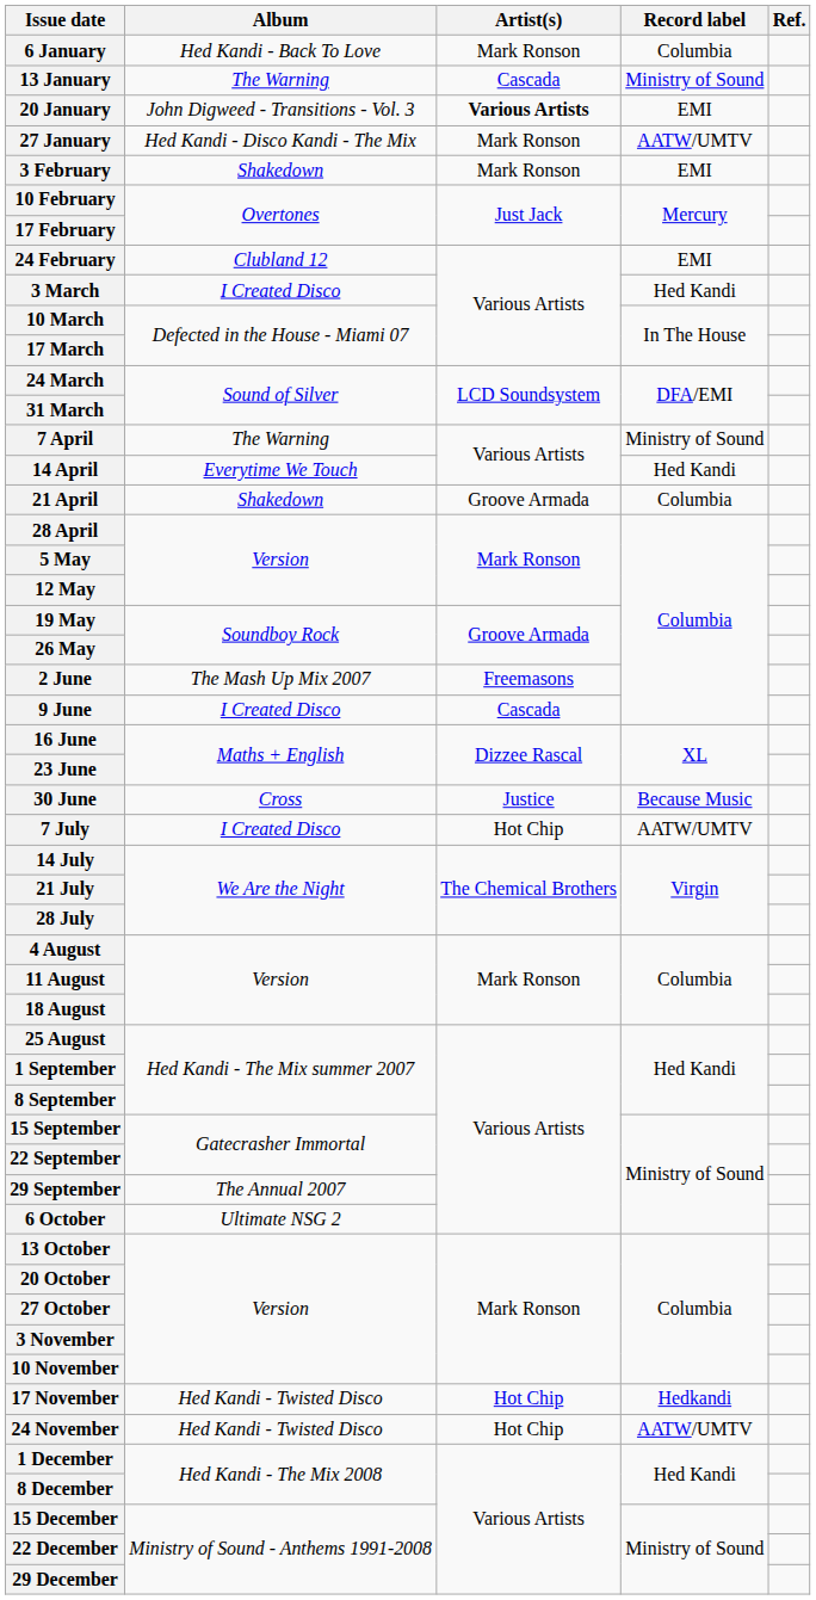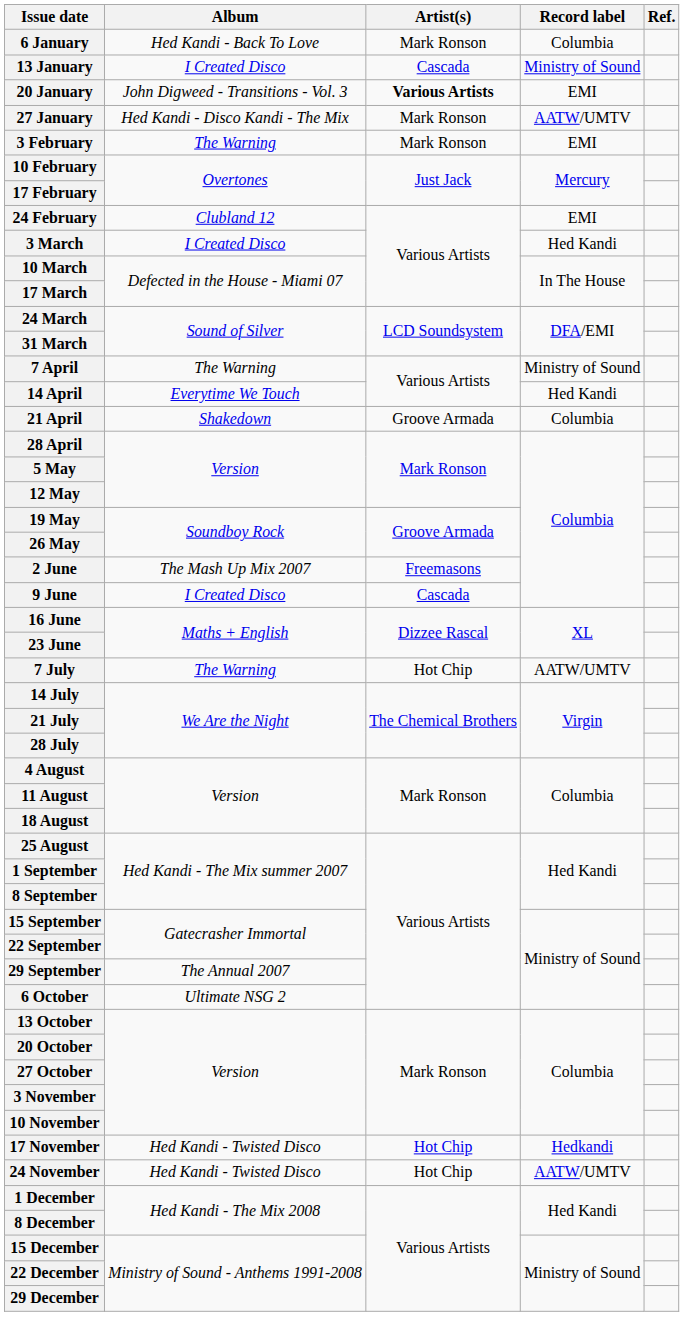13 January | Album: The Warning -> I Created Disco
3 February | Album: Shakedown -> The Warning
- row: 30 June | Cross | Justice | Because Music
7 July | Album: I Created Disco -> The Warning
